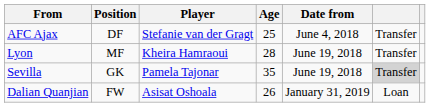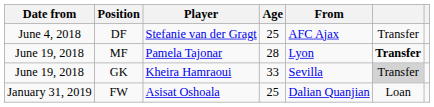columns swapped: Date from <-> From
MF | Player: Kheira Hamraoui -> Pamela Tajonar
MF | column 6: normal -> bold
GK | Player: Pamela Tajonar -> Kheira Hamraoui
GK | Age: 35 -> 33
FW | Age: 26 -> 25
